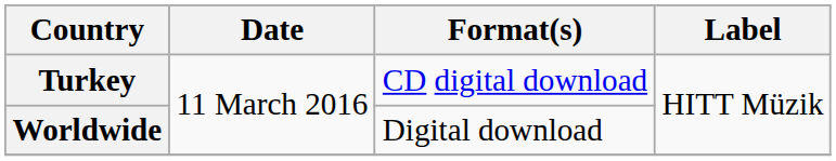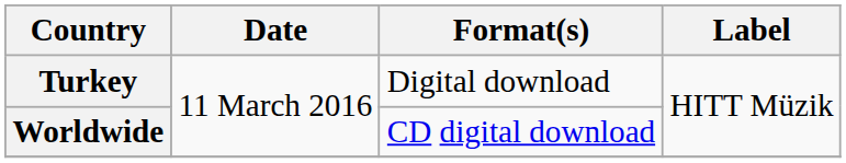Turkey | Format(s): CD digital download -> Digital download
Worldwide | Format(s): Digital download -> CD digital download
